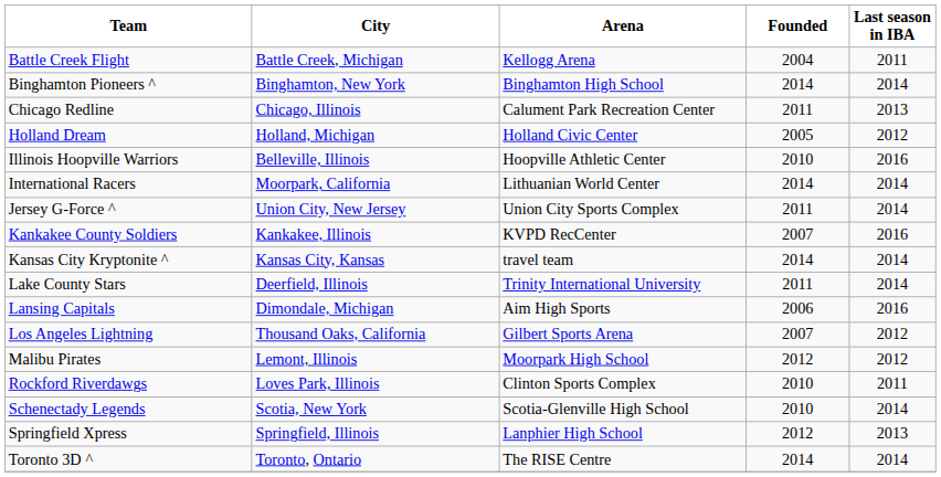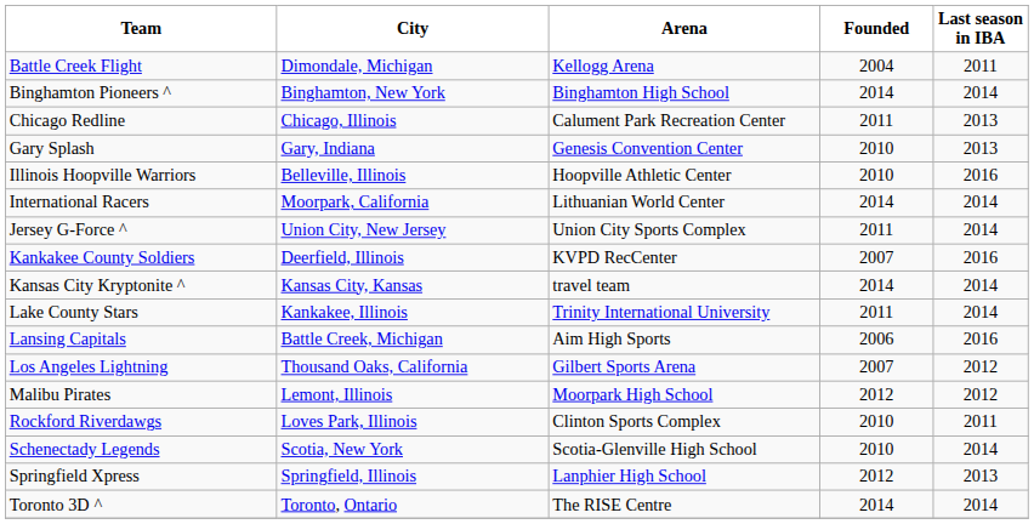Battle Creek Flight | City: Battle Creek, Michigan -> Dimondale, Michigan
+ row: Gary Splash | Gary, Indiana | Genesis Convention Center | 2010 | 2013
- row: Holland Dream | Holland, Michigan | Holland Civic Center | 2005 | 2012
Kankakee County Soldiers | City: Kankakee, Illinois -> Deerfield, Illinois
Lake County Stars | City: Deerfield, Illinois -> Kankakee, Illinois
Lansing Capitals | City: Dimondale, Michigan -> Battle Creek, Michigan
